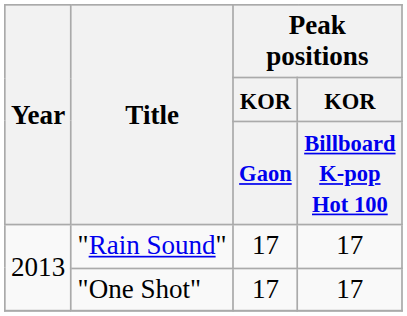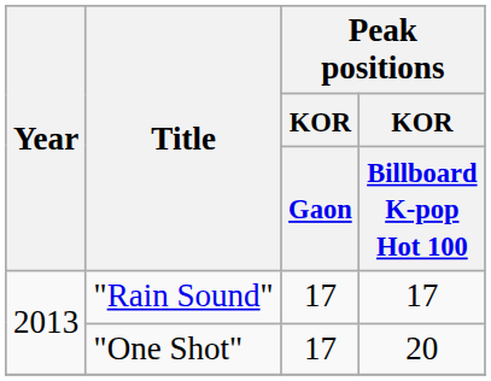"One Shot" | Peak positions / KOR / Billboard K-pop Hot 100: 17 -> 20
